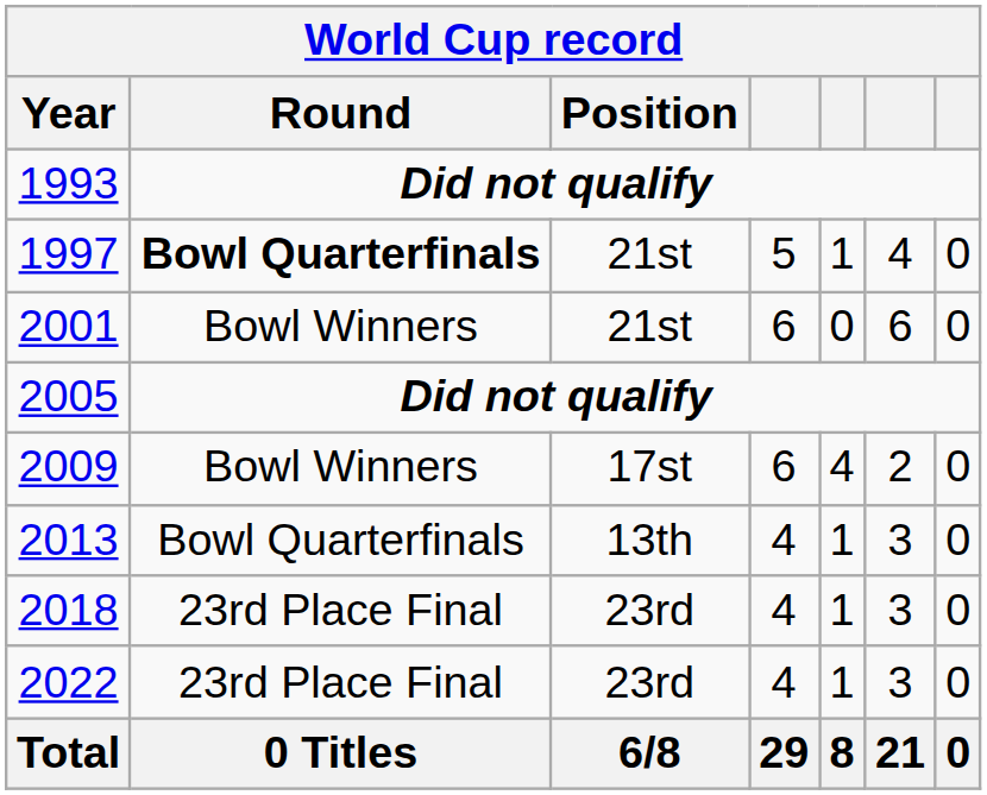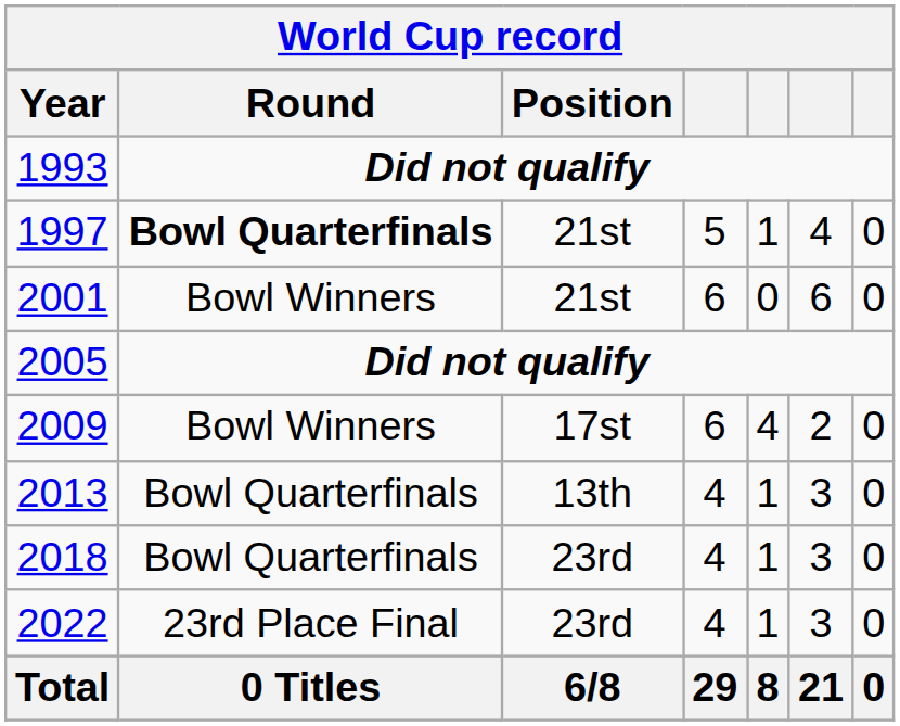2018 | Round: 23rd Place Final -> Bowl Quarterfinals
